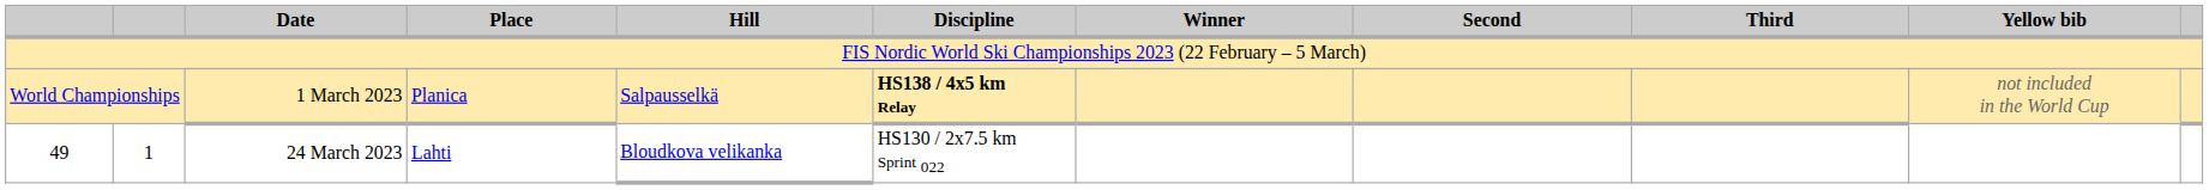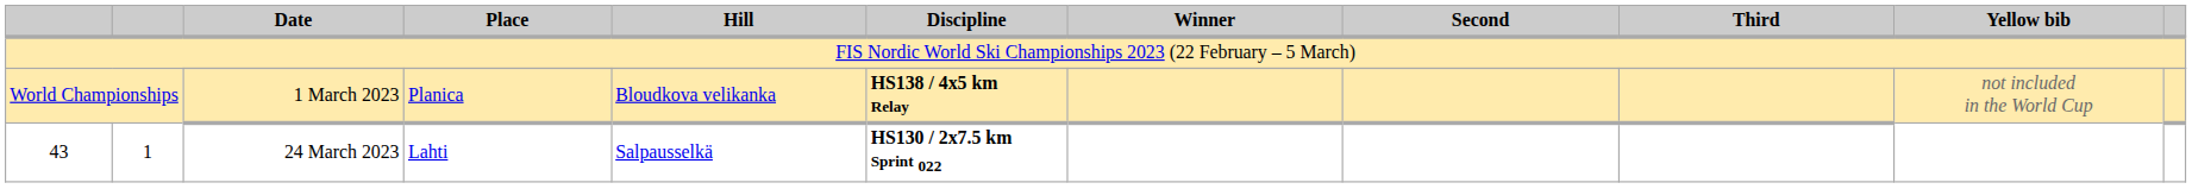1 March 2023 | Hill: Salpausselkä -> Bloudkova velikanka
24 March 2023 | column 1: 49 -> 43
24 March 2023 | Hill: Bloudkova velikanka -> Salpausselkä
24 March 2023 | Discipline: normal -> bold
